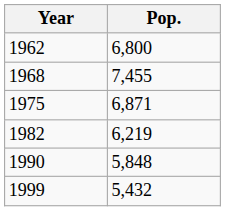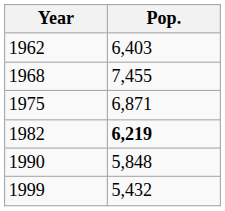1962 | Pop.: 6,800 -> 6,403
1982 | Pop.: normal -> bold
